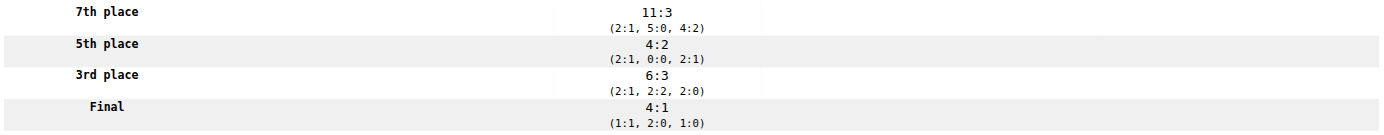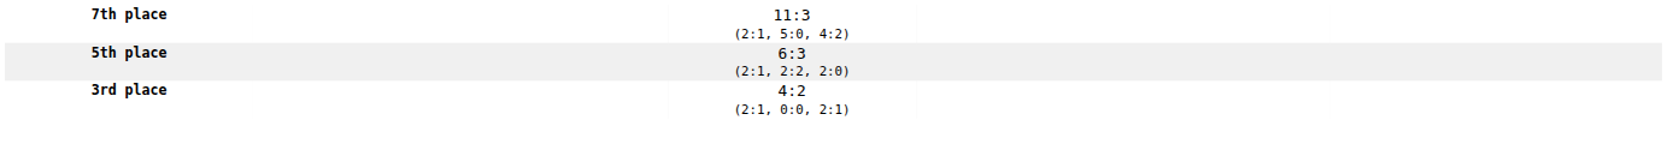5th place | column 3: 4:2 (2:1, 0:0, 2:1) -> 6:3 (2:1, 2:2, 2:0)
3rd place | column 3: 6:3 (2:1, 2:2, 2:0) -> 4:2 (2:1, 0:0, 2:1)
- row: Final | 4:1 (1:1, 2:0, 1:0)
